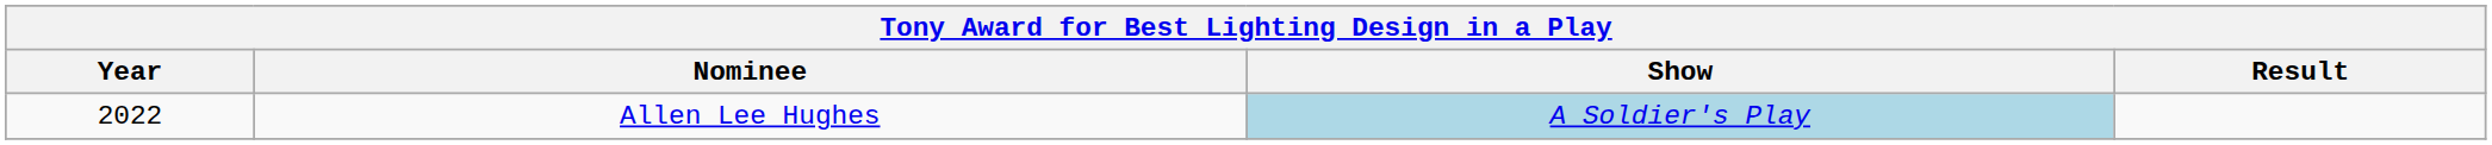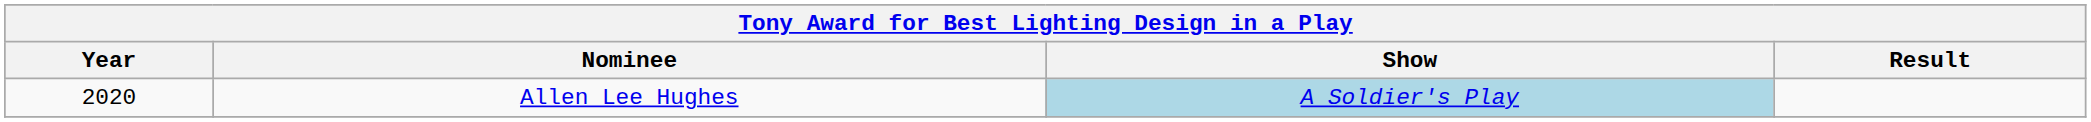Allen Lee Hughes | Year: 2022 -> 2020
